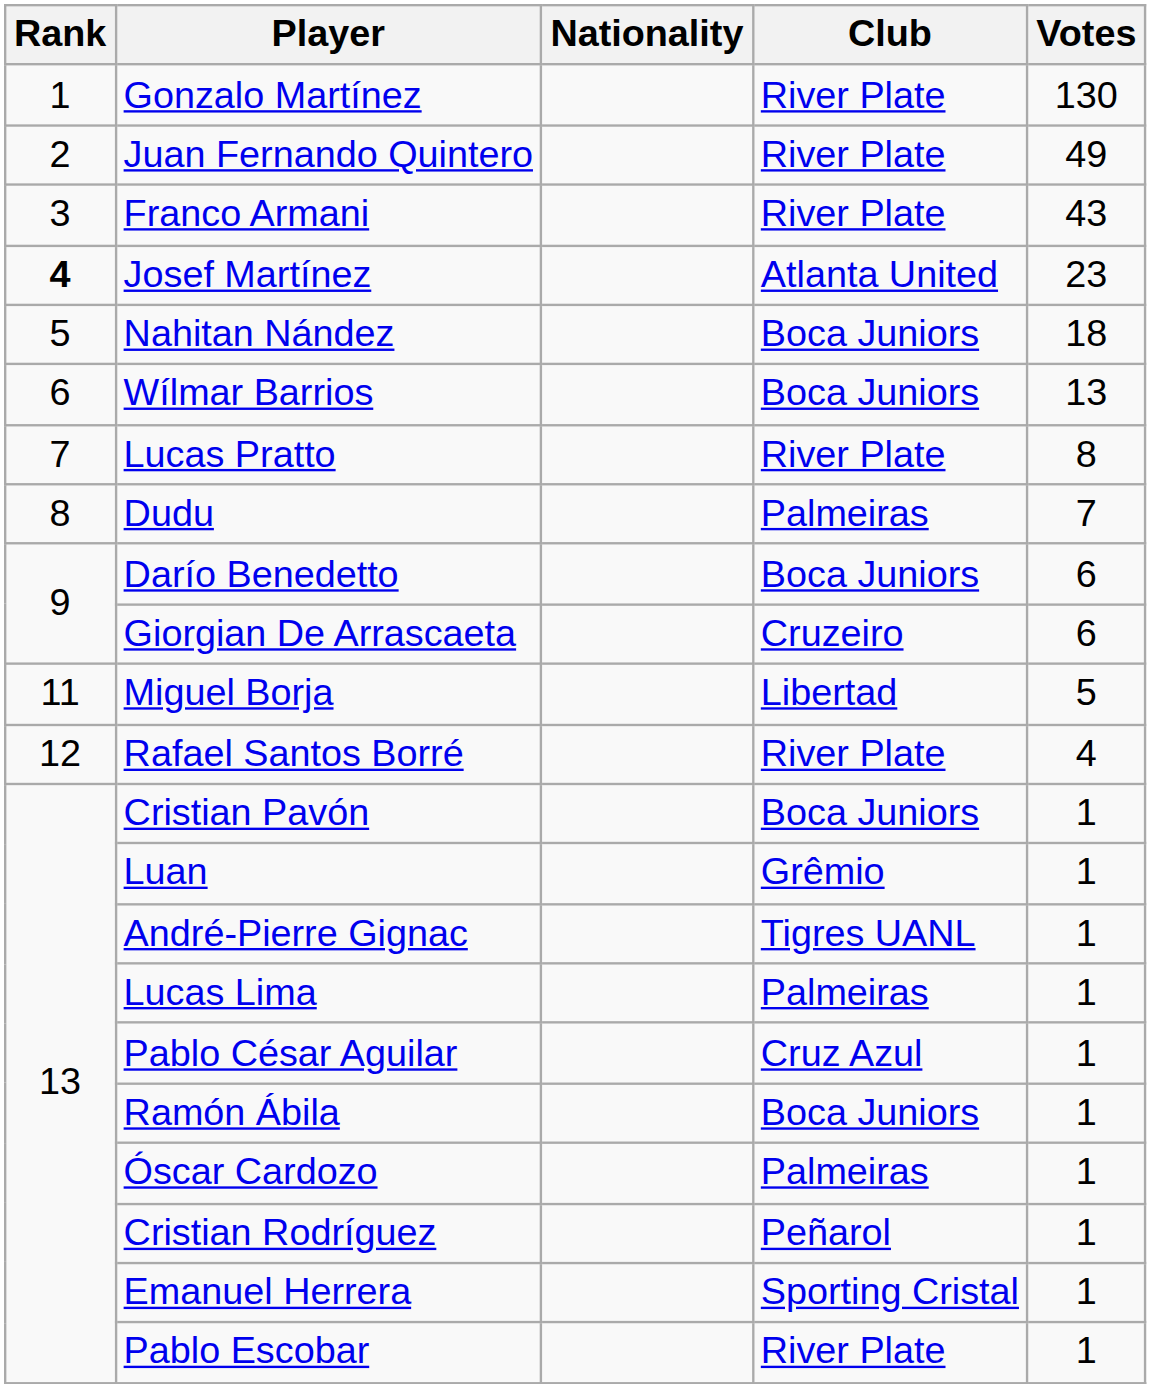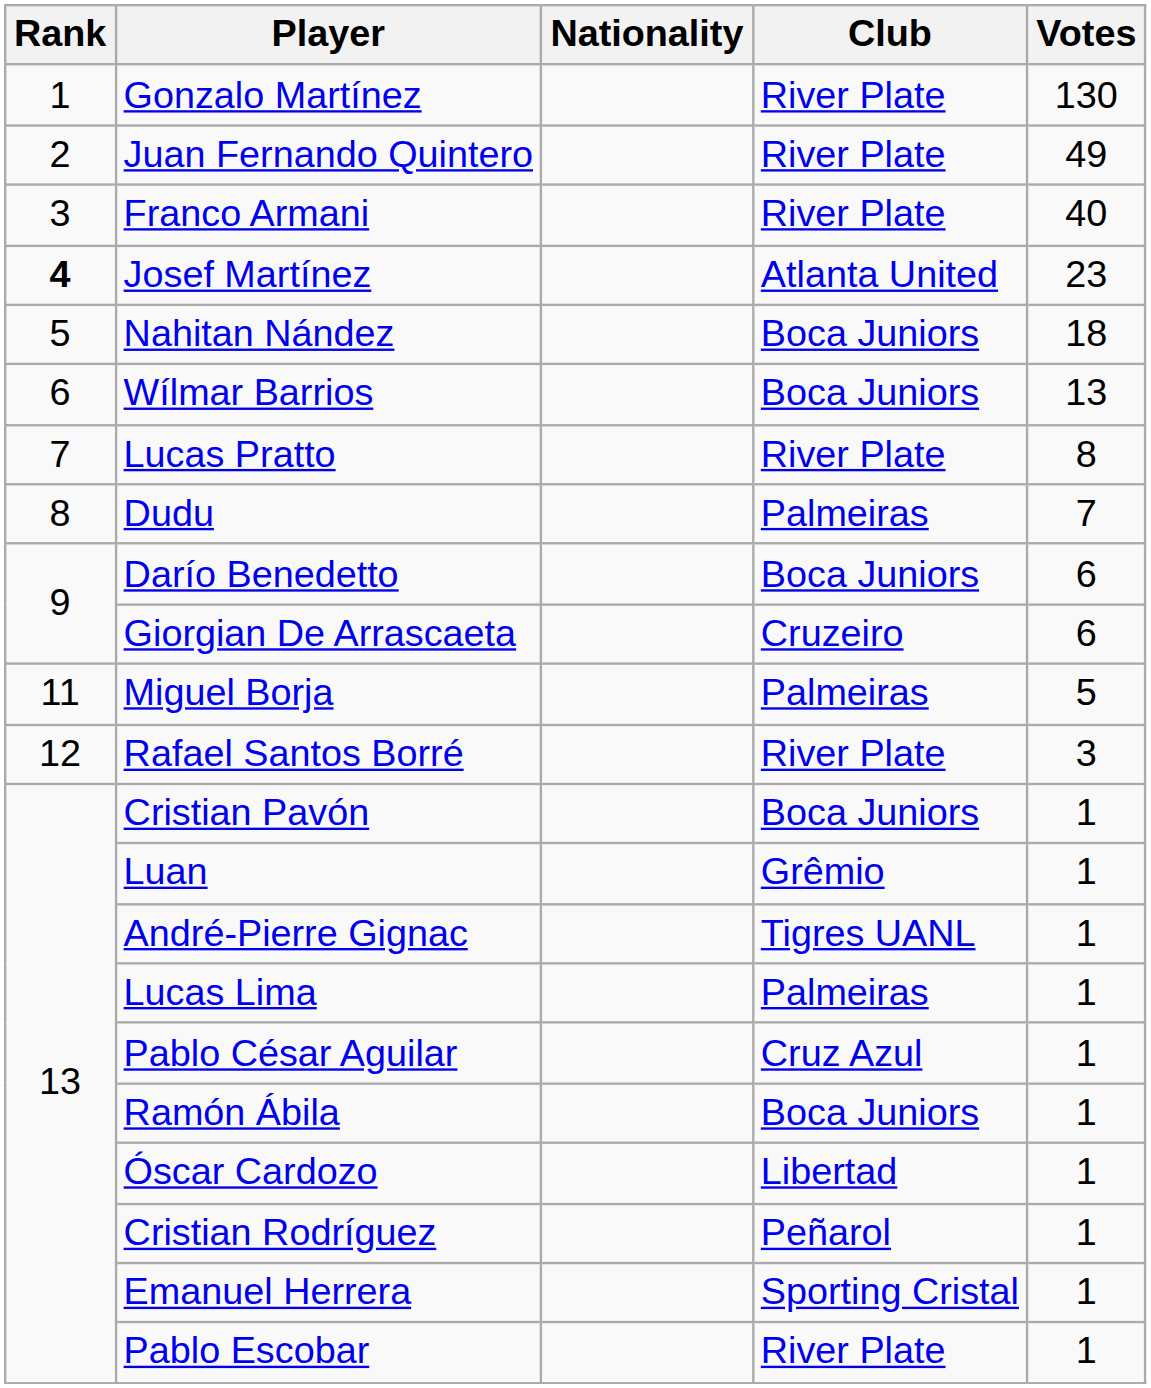Franco Armani | Votes: 43 -> 40
Miguel Borja | Club: Libertad -> Palmeiras
Rafael Santos Borré | Votes: 4 -> 3
Óscar Cardozo | Club: Palmeiras -> Libertad
